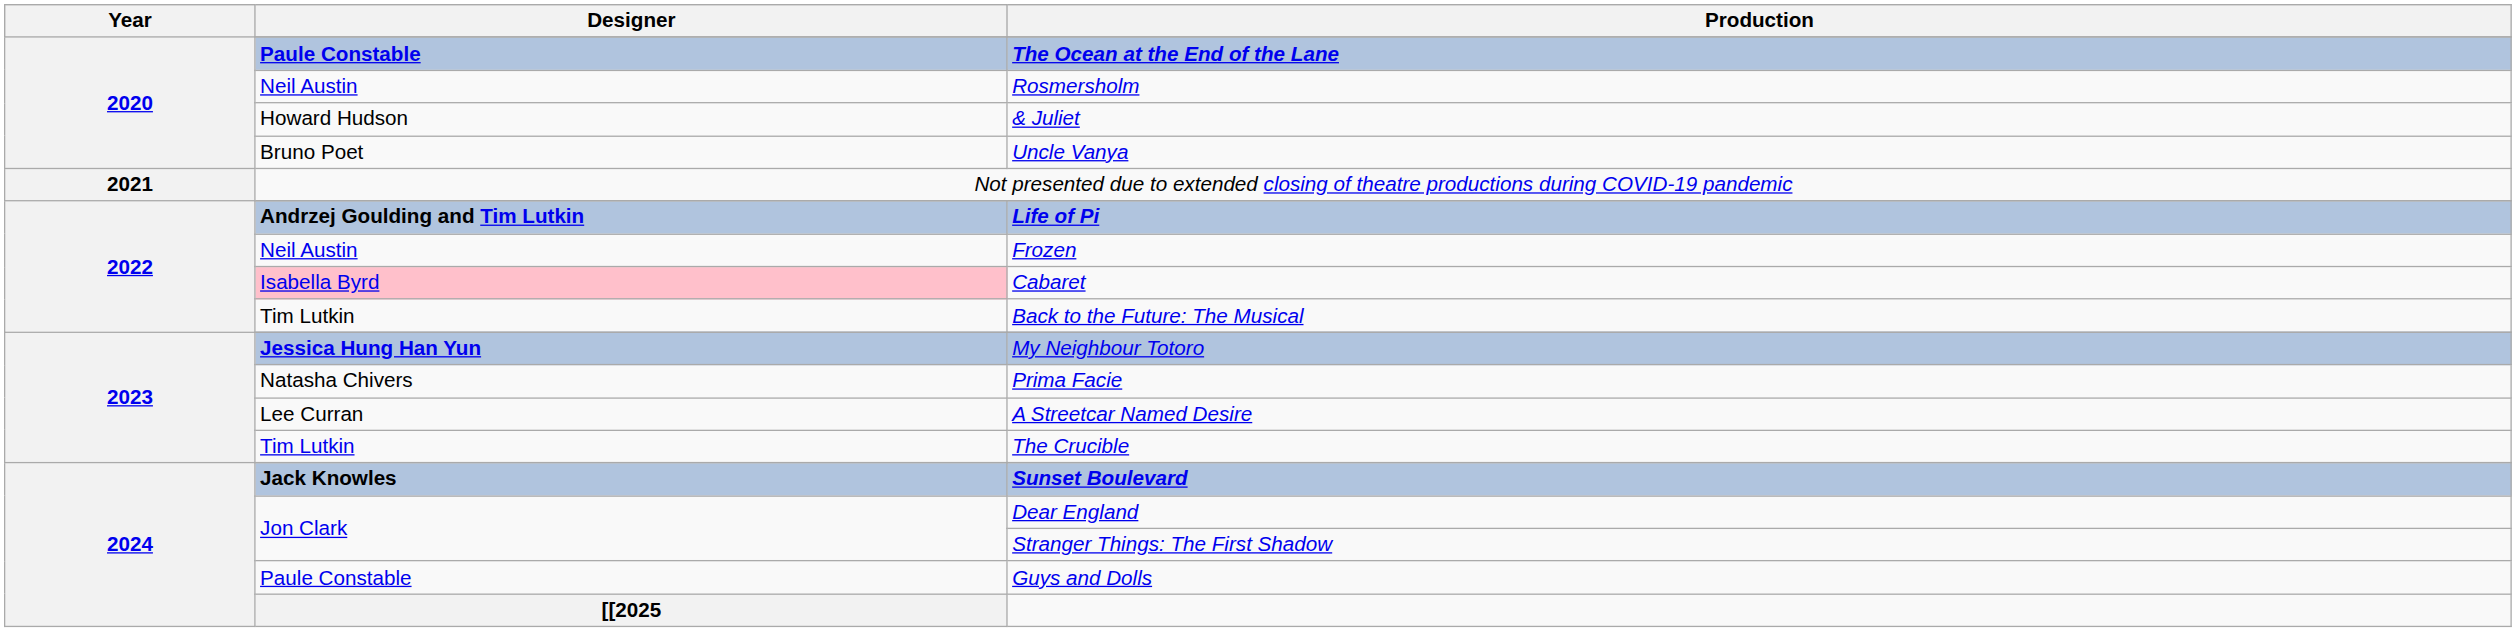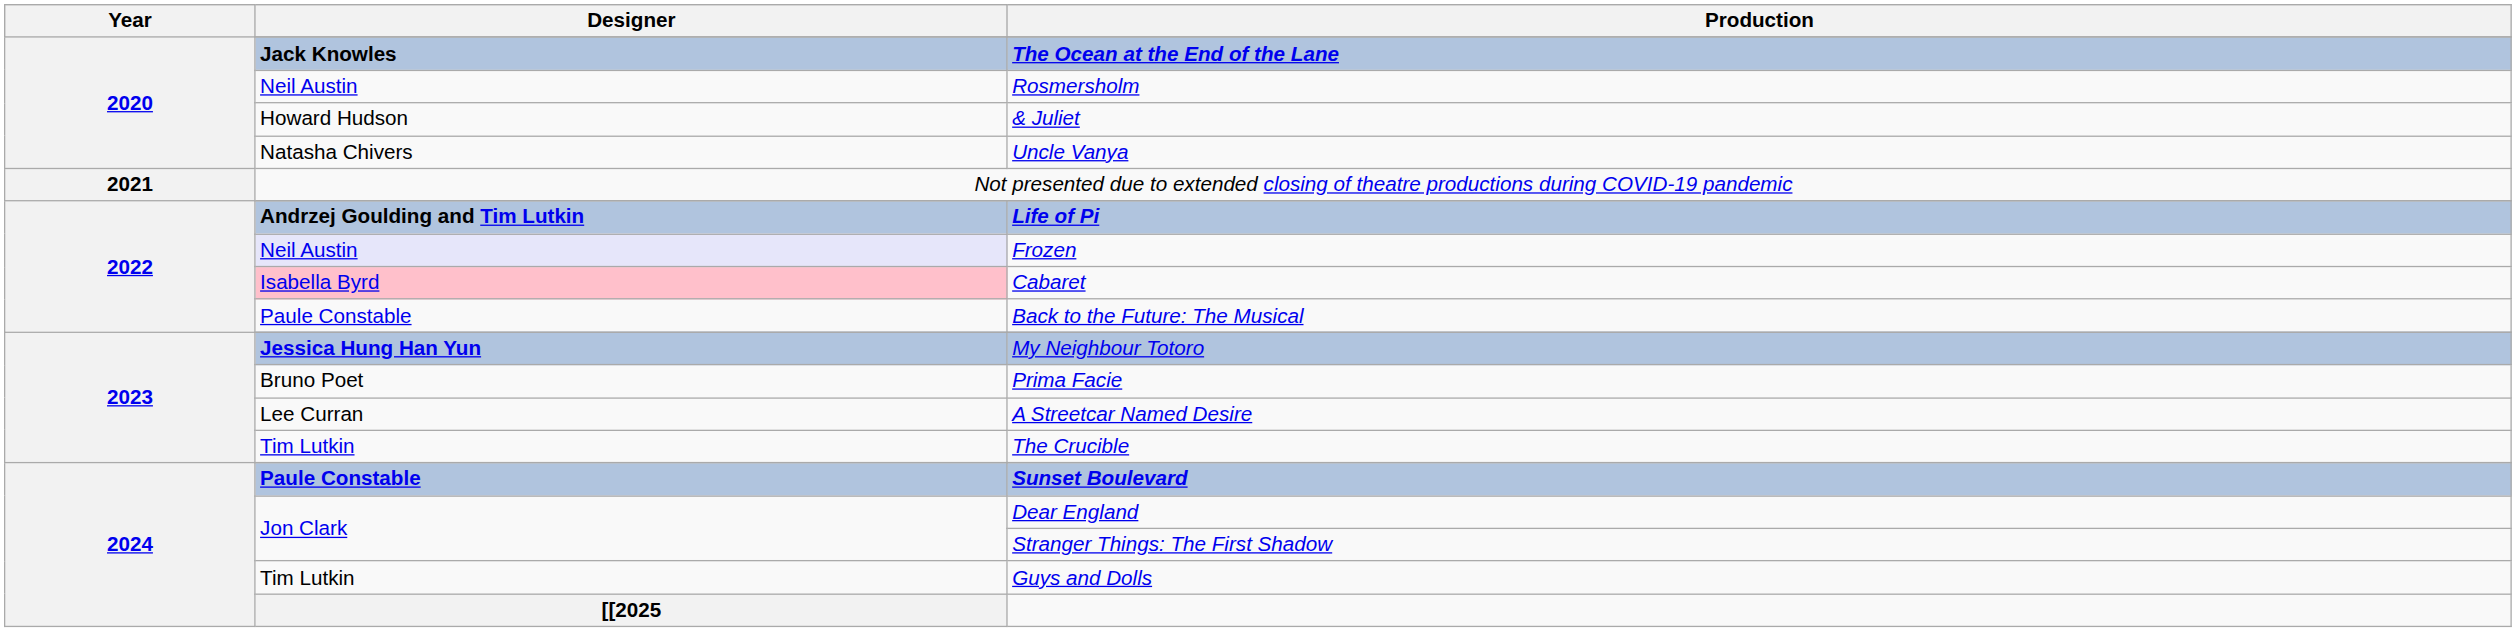The Ocean at the End of the Lane | Designer: Paule Constable -> Jack Knowles
Uncle Vanya | Designer: Bruno Poet -> Natasha Chivers
Frozen | Designer: no background -> lavender background
Back to the Future: The Musical | Designer: Tim Lutkin -> Paule Constable
Prima Facie | Designer: Natasha Chivers -> Bruno Poet
Sunset Boulevard | Designer: Jack Knowles -> Paule Constable
Guys and Dolls | Designer: Paule Constable -> Tim Lutkin
